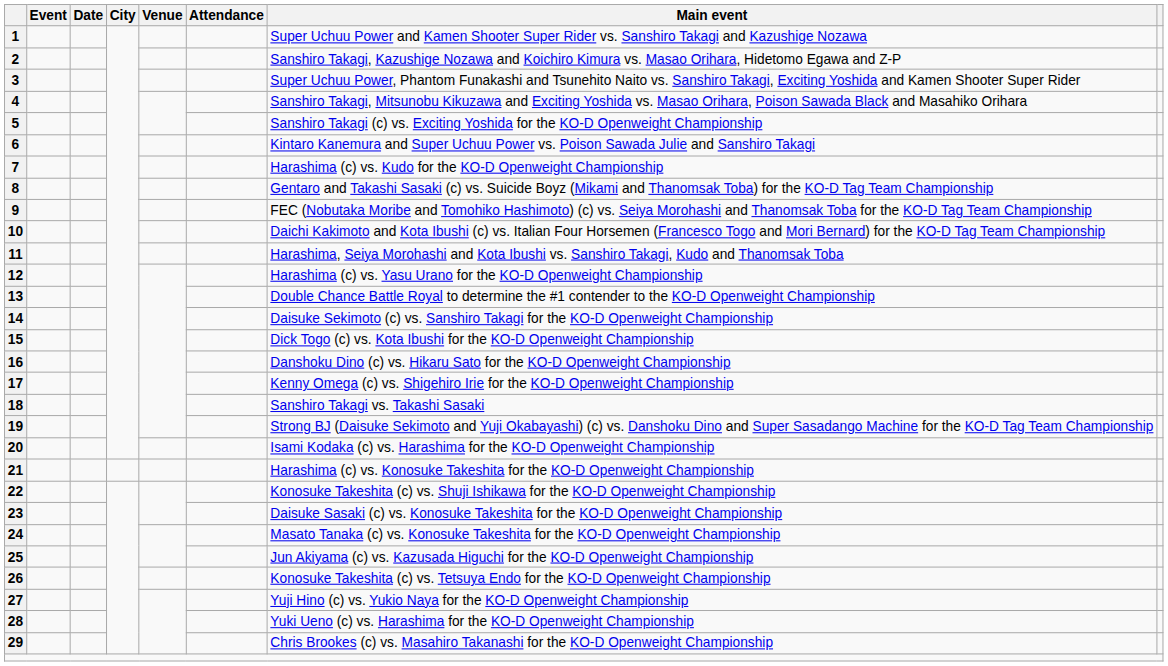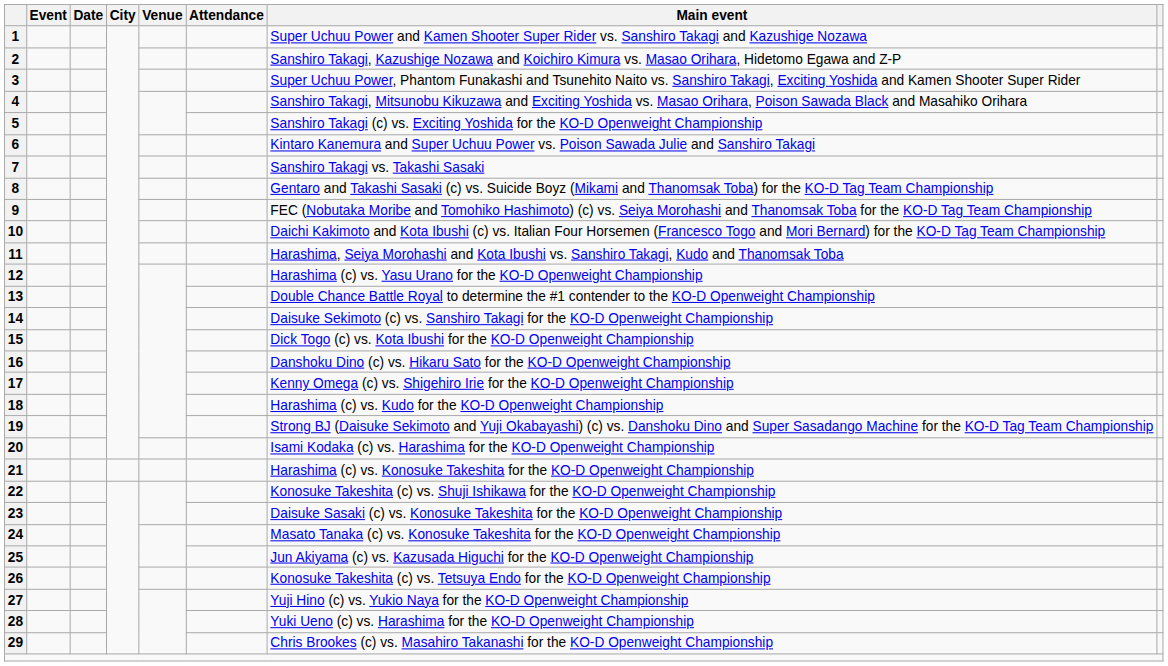7 | Main event: Harashima (c) vs. Kudo for the KO-D Openweight Championship -> Sanshiro Takagi vs. Takashi Sasaki
18 | Main event: Sanshiro Takagi vs. Takashi Sasaki -> Harashima (c) vs. Kudo for the KO-D Openweight Championship
